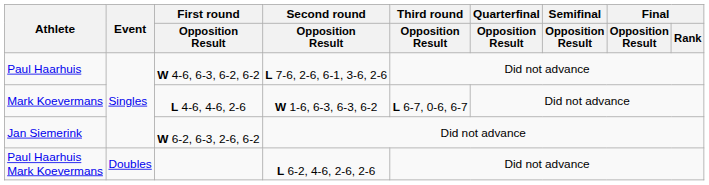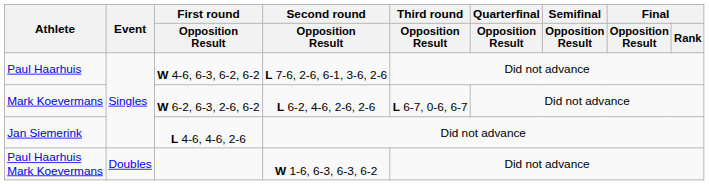Mark Koevermans | First round / Opposition Result: L 4-6, 4-6, 2-6 -> W 6-2, 6-3, 2-6, 6-2
Mark Koevermans | Second round / Opposition Result: W 1-6, 6-3, 6-3, 6-2 -> L 6-2, 4-6, 2-6, 2-6
Jan Siemerink | First round / Opposition Result: W 6-2, 6-3, 2-6, 6-2 -> L 4-6, 4-6, 2-6
Paul Haarhuis Mark Koevermans | Second round / Opposition Result: L 6-2, 4-6, 2-6, 2-6 -> W 1-6, 6-3, 6-3, 6-2
